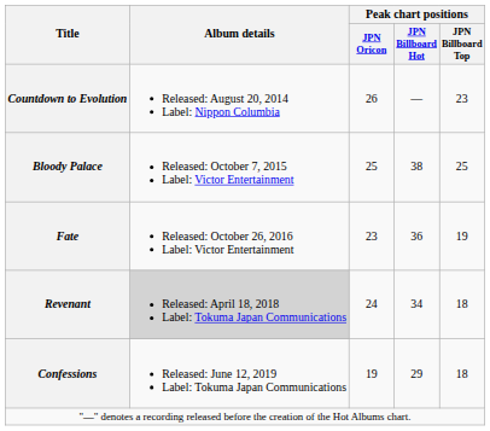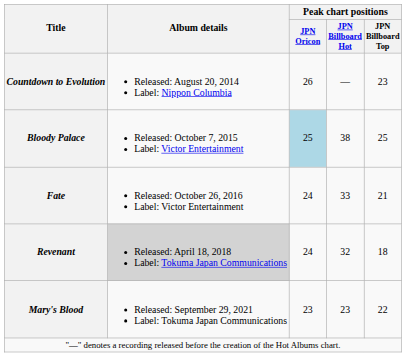Bloody Palace | Peak chart positions / JPN Oricon: no background -> lightblue background
Fate | Peak chart positions / JPN Oricon: 23 -> 24
Fate | Peak chart positions / JPN Billboard Hot: 36 -> 33
Fate | Peak chart positions / JPN Billboard Top: 19 -> 21
Revenant | Peak chart positions / JPN Billboard Hot: 34 -> 32
- row: Confessions | Released: June 12, 2019 Label: Tokuma Japan Communications | 19 | 29 | 18
+ row: Mary's Blood | Released: September 29, 2021 Label: Tokuma Japan Communications | 23 | 23 | 22
